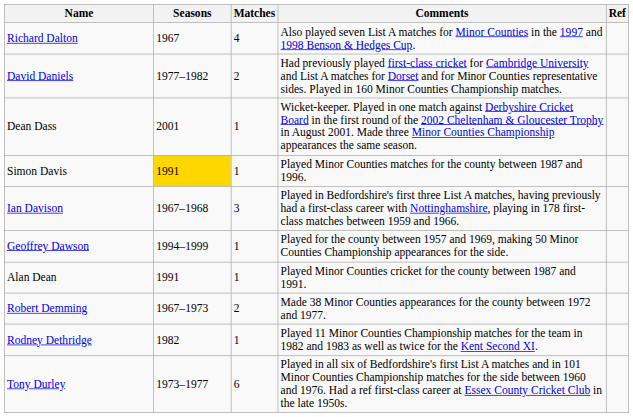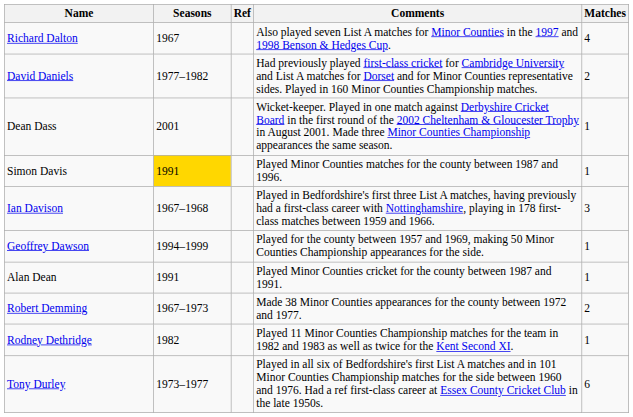columns swapped: Matches <-> Ref
